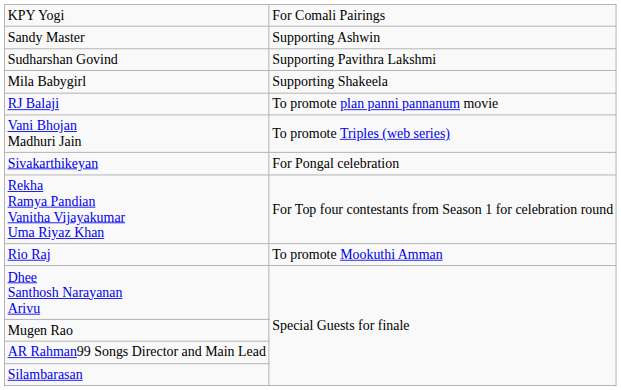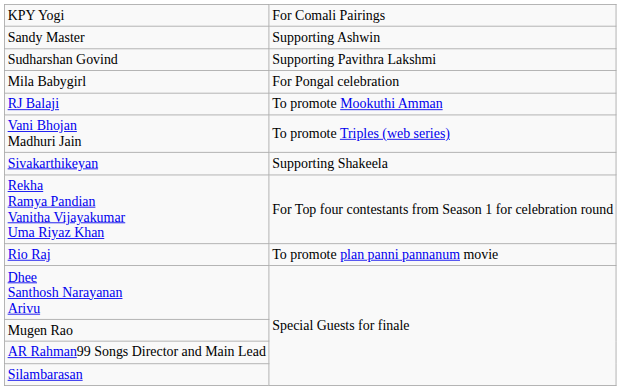Mila Babygirl | column 2: Supporting Shakeela -> For Pongal celebration
RJ Balaji | column 2: To promote plan panni pannanum movie -> To promote Mookuthi Amman
Sivakarthikeyan | column 2: For Pongal celebration -> Supporting Shakeela
Rio Raj | column 2: To promote Mookuthi Amman -> To promote plan panni pannanum movie
